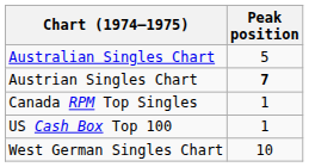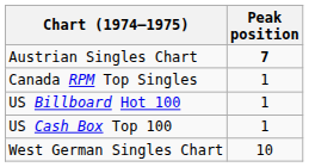- row: Australian Singles Chart | 5
+ row: US Billboard Hot 100 | 1
